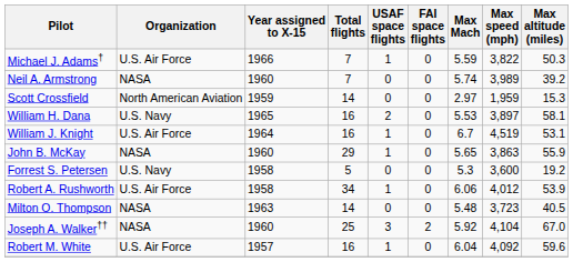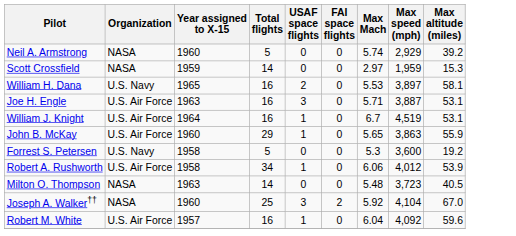- row: Michael J. Adams† | U.S. Air Force | 1966 | 7 | 1 | 0 | 5.59 | 3,822 | 50.3
Neil A. Armstrong | Total flights: 7 -> 5
Neil A. Armstrong | Max speed (mph): 3,989 -> 2,929
Scott Crossfield | Organization: North American Aviation -> NASA
+ row: Joe H. Engle | U.S. Air Force | 1963 | 16 | 3 | 0 | 5.71 | 3,887 | 53.1
John B. McKay | Organization: NASA -> U.S. Air Force
